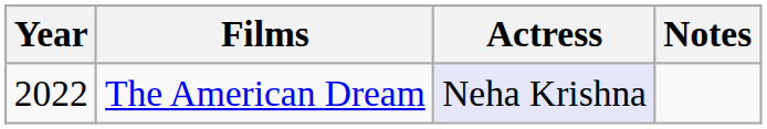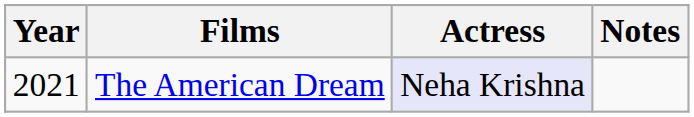The American Dream | Year: 2022 -> 2021
